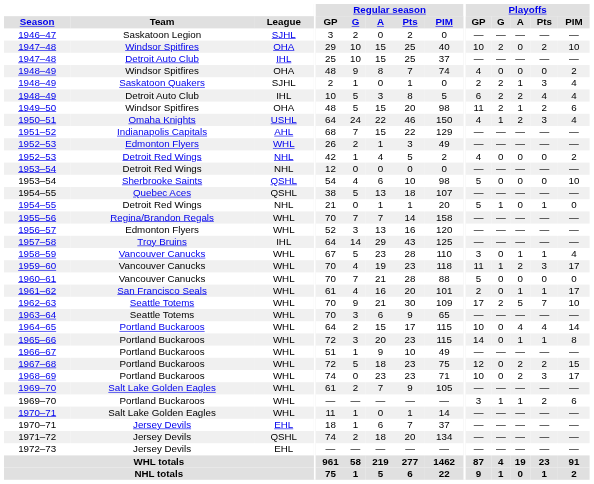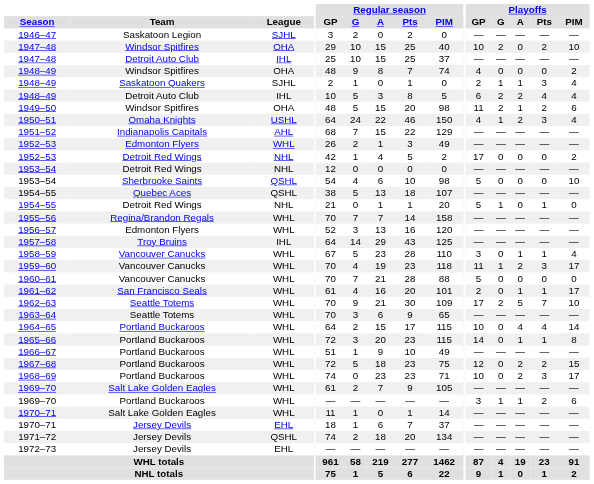1948–49 / Saskatoon Quakers | Playoffs / G: 2 -> 1
1952–53 / Detroit Red Wings | Playoffs / GP: 4 -> 17
